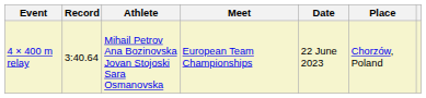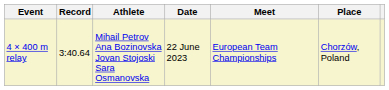columns swapped: Date <-> Meet
